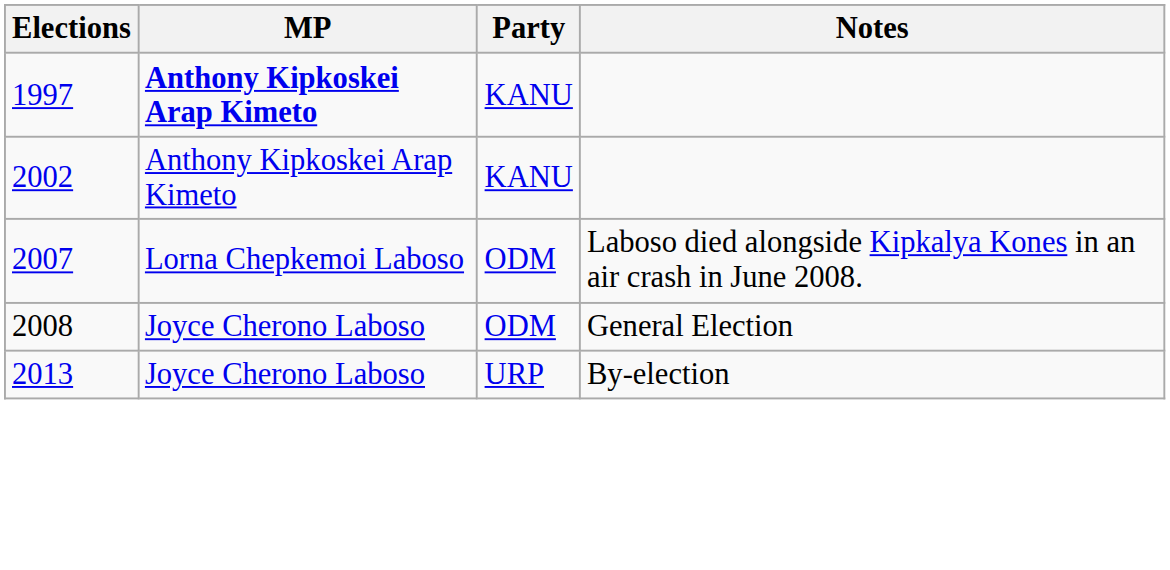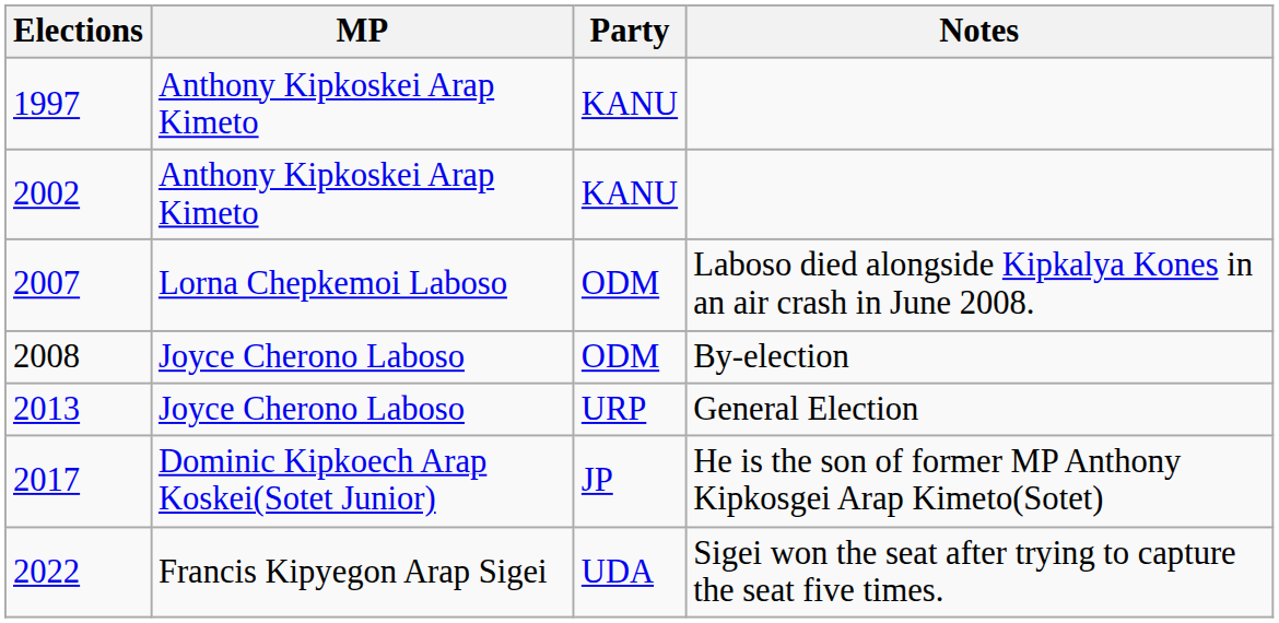1997 | MP: bold -> normal
2008 | Notes: General Election -> By-election
2013 | Notes: By-election -> General Election
+ row: 2017 | Dominic Kipkoech Arap Koskei(Sotet Junior) | JP | He is the son of former MP Anthony Kipkosgei Arap Kimeto(Sotet)
+ row: 2022 | Francis Kipyegon Arap Sigei | UDA | Sigei won the seat after trying to capture the seat five times.
